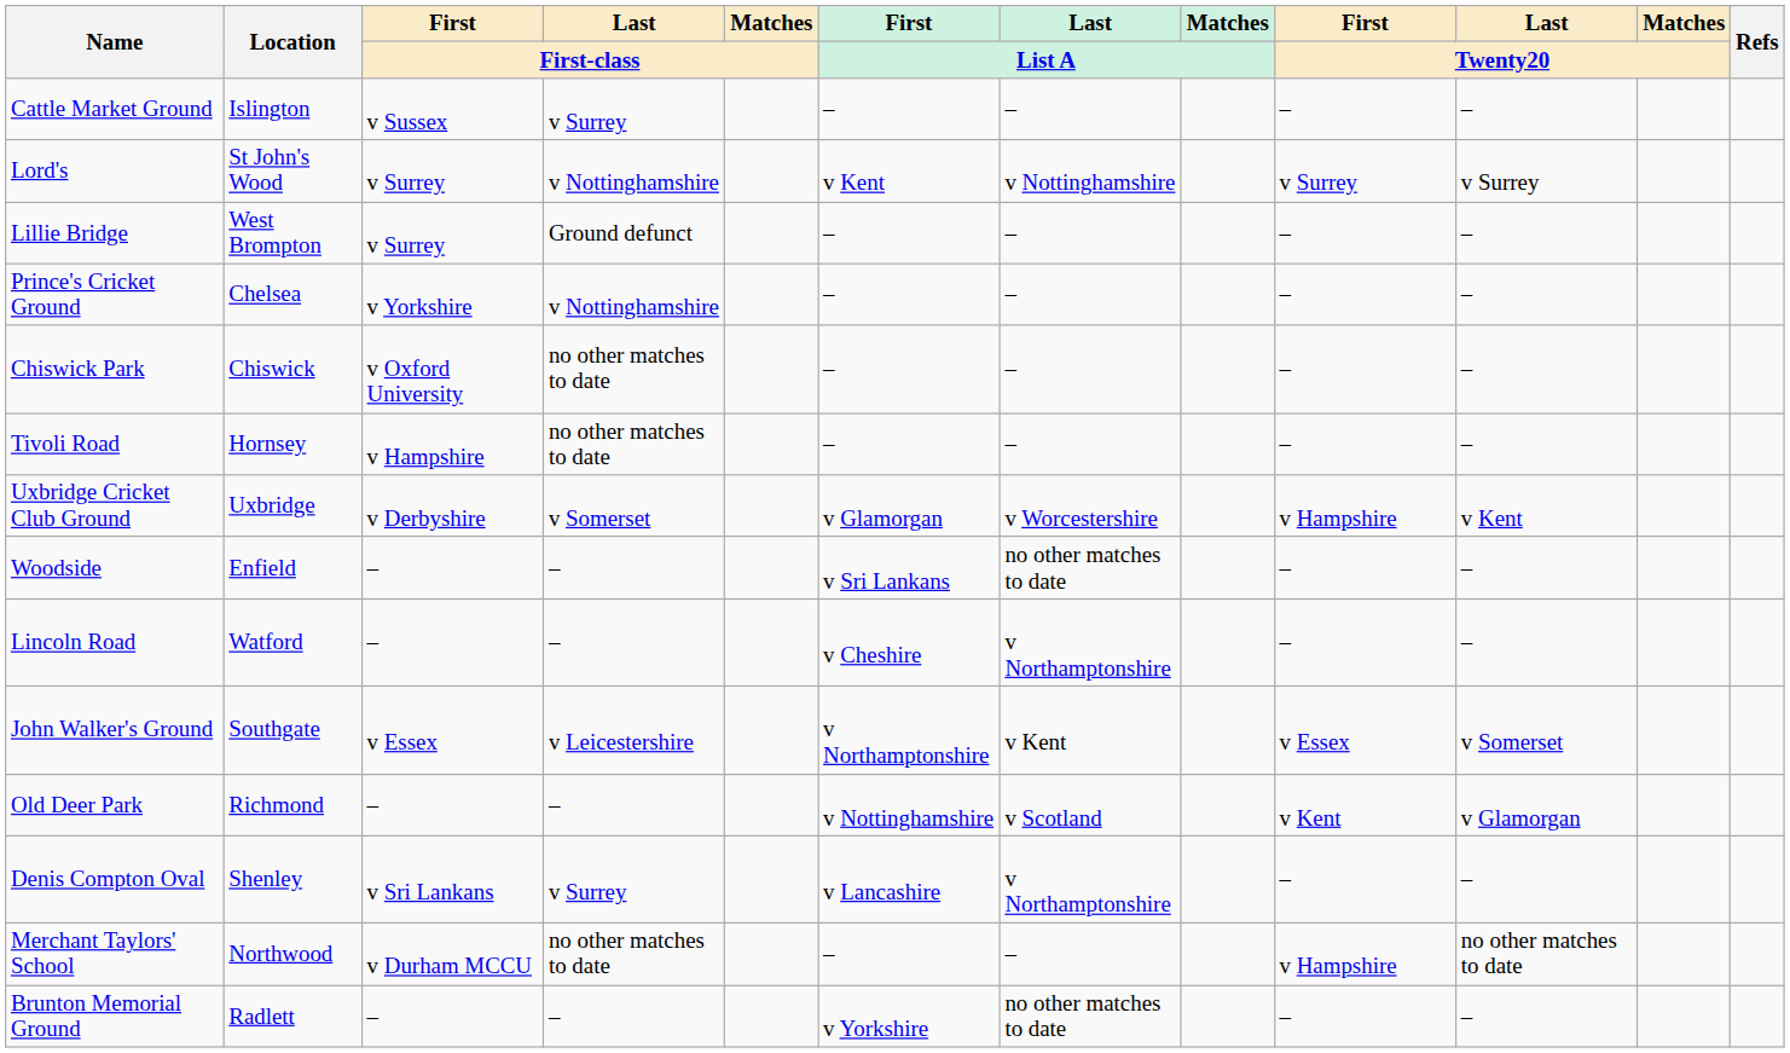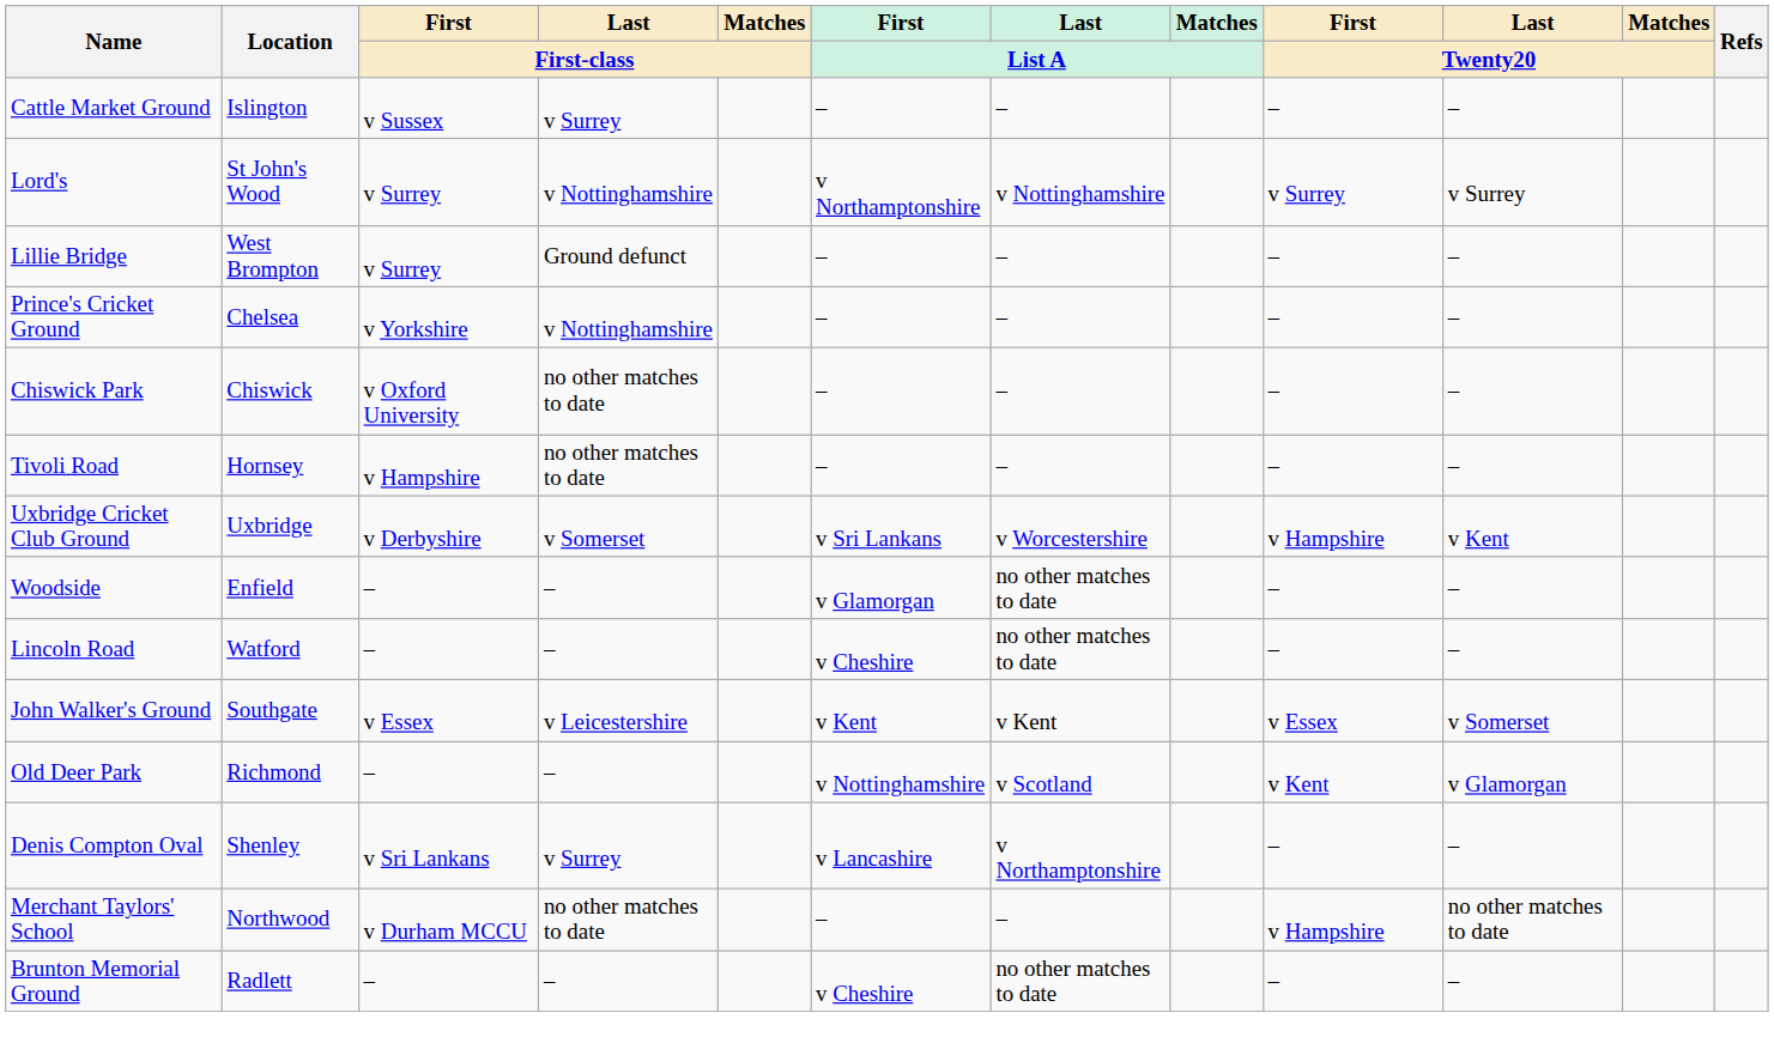Lord's | First / List A: v Kent -> v Northamptonshire
Uxbridge Cricket Club Ground | First / List A: v Glamorgan -> v Sri Lankans
Woodside | First / List A: v Sri Lankans -> v Glamorgan
Lincoln Road | Last / List A: v Northamptonshire -> no other matches to date
John Walker's Ground | First / List A: v Northamptonshire -> v Kent
Brunton Memorial Ground | First / List A: v Yorkshire -> v Cheshire
